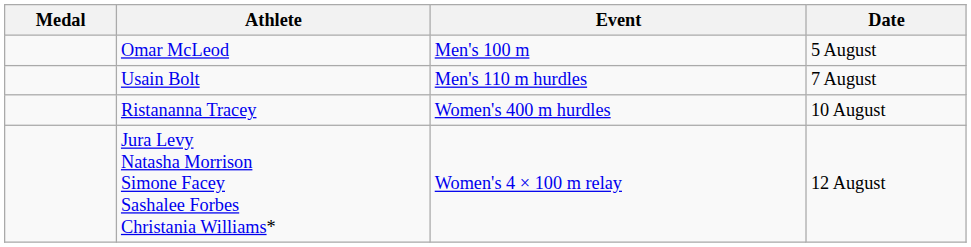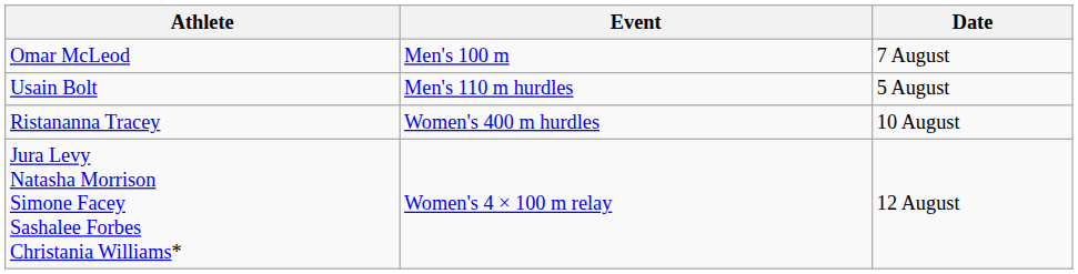- column: Medal
Omar McLeod | Date: 5 August -> 7 August
Usain Bolt | Date: 7 August -> 5 August
